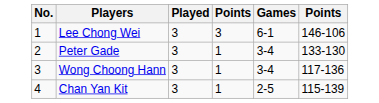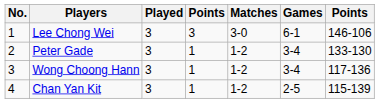+ column: Matches | 3-0 | 1-2 | 1-2 | 1-2
